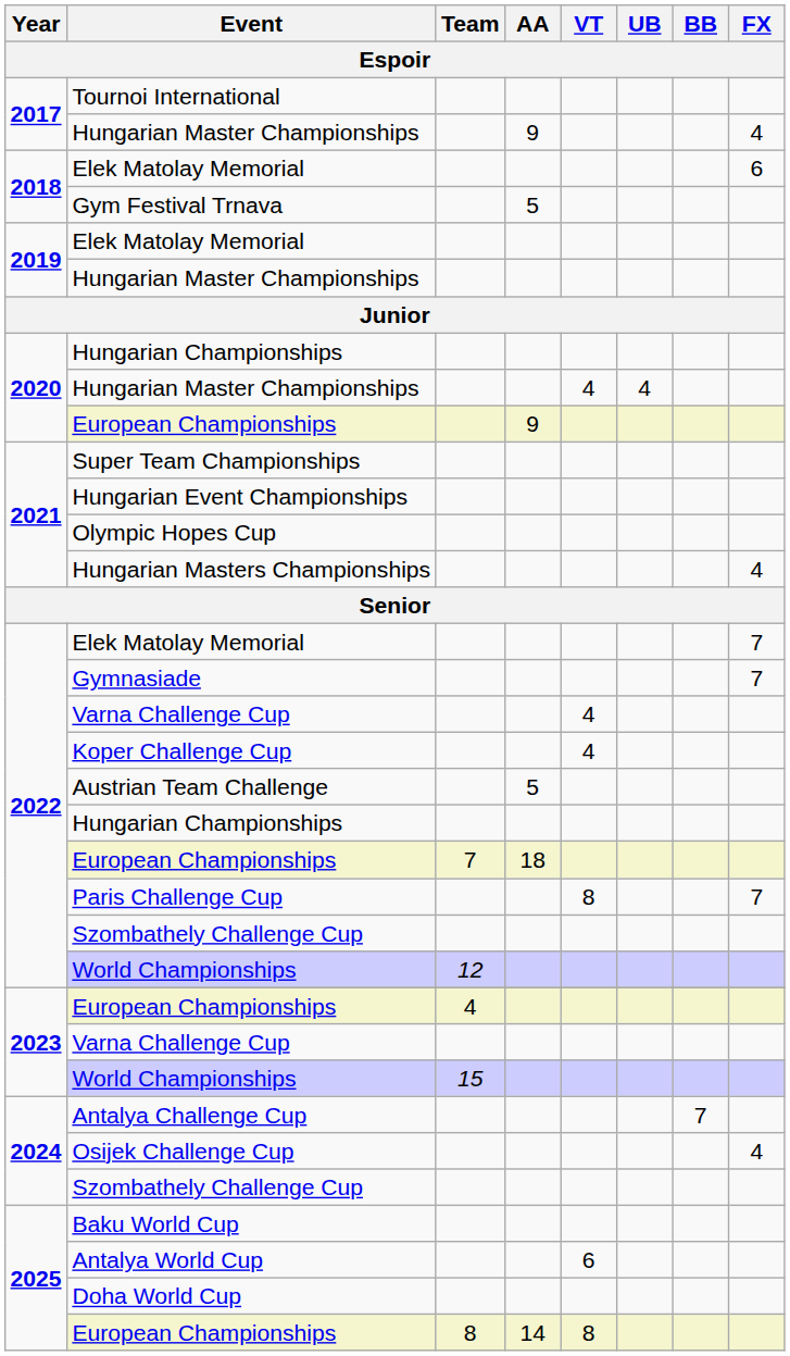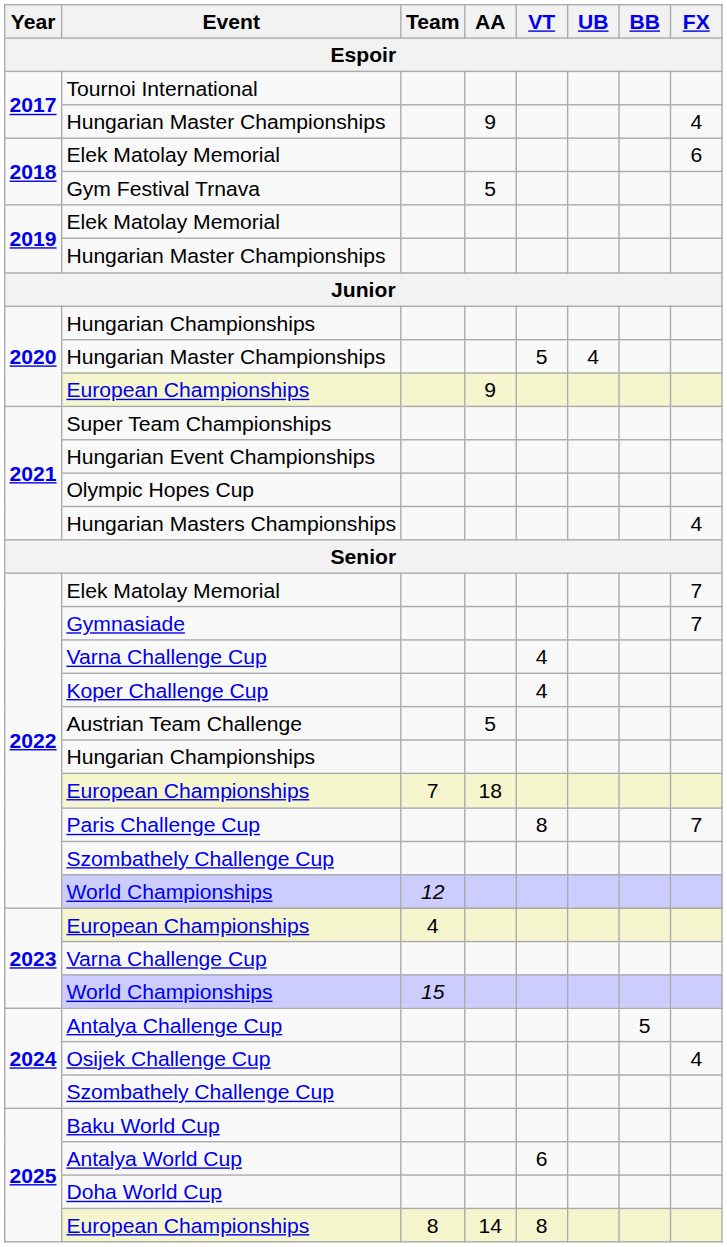2020 / Hungarian Master Championships | VT: 4 -> 5
Antalya Challenge Cup | BB: 7 -> 5
